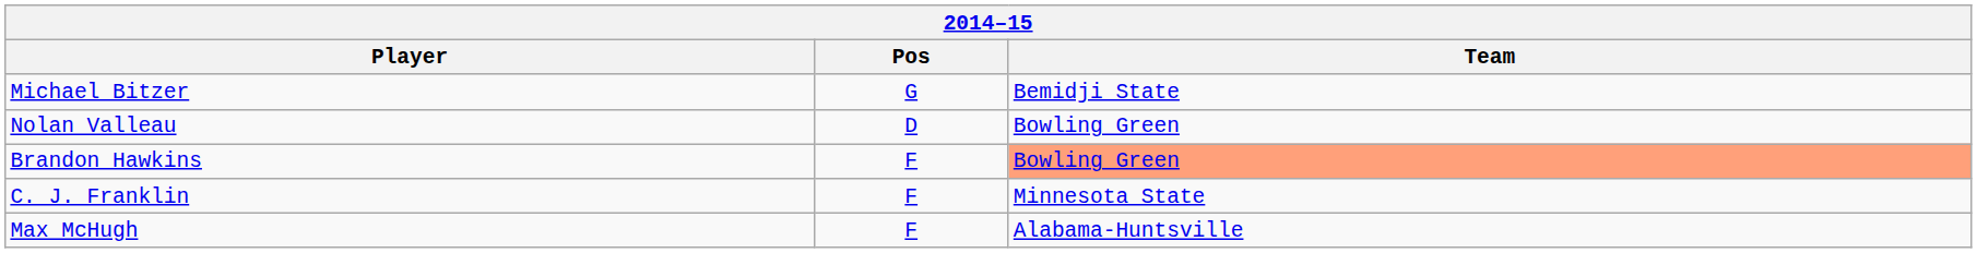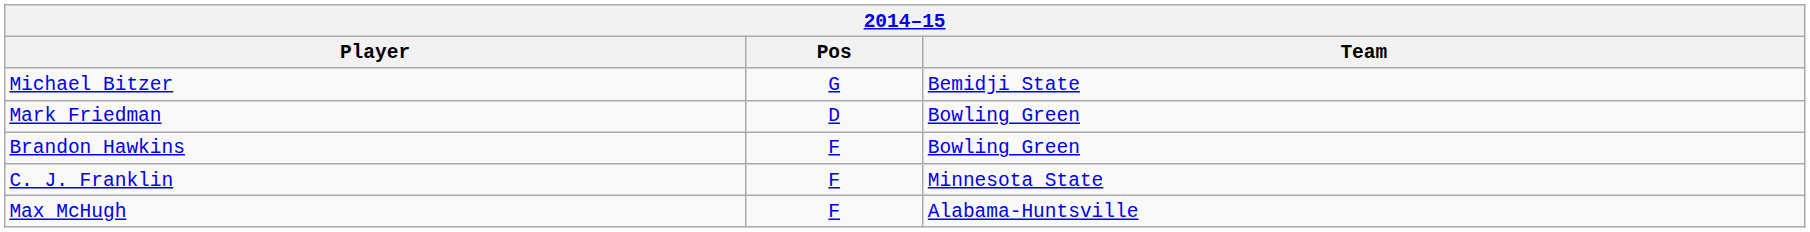+ row: Mark Friedman | D | Bowling Green
- row: Nolan Valleau | D | Bowling Green
Brandon Hawkins | Team: lightsalmon background -> no background
